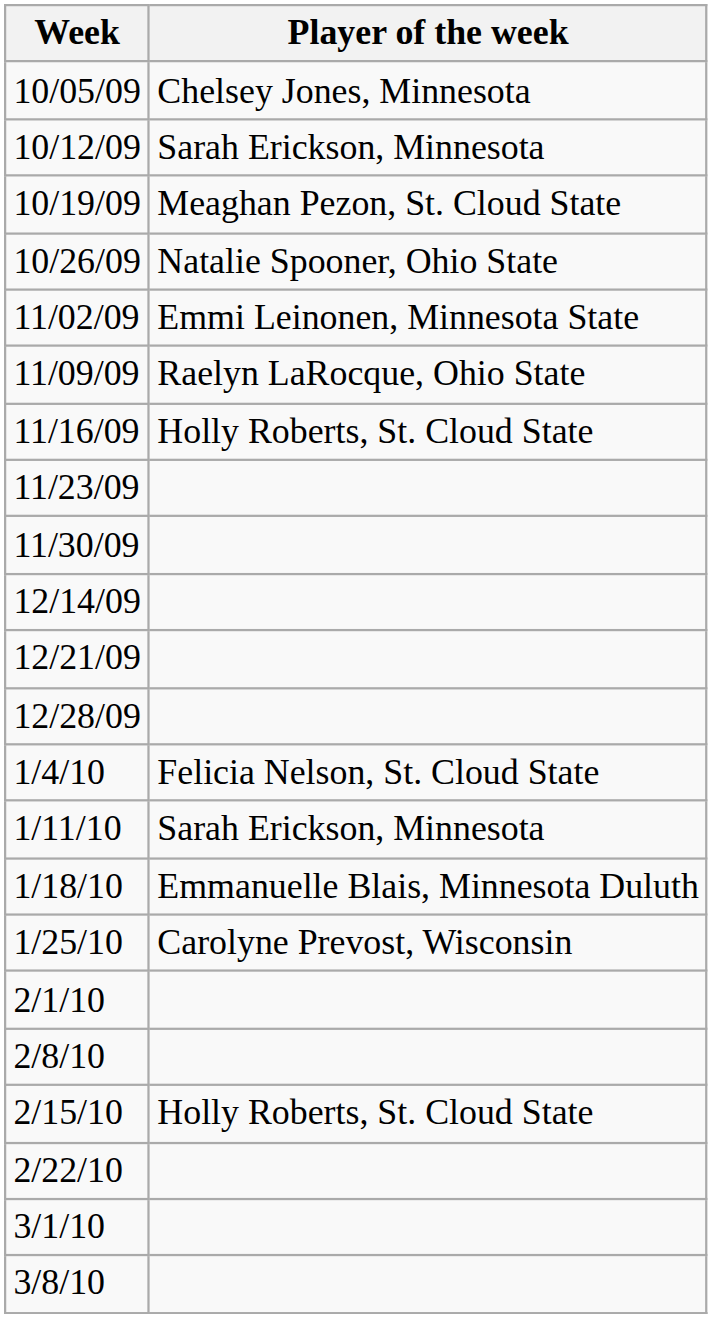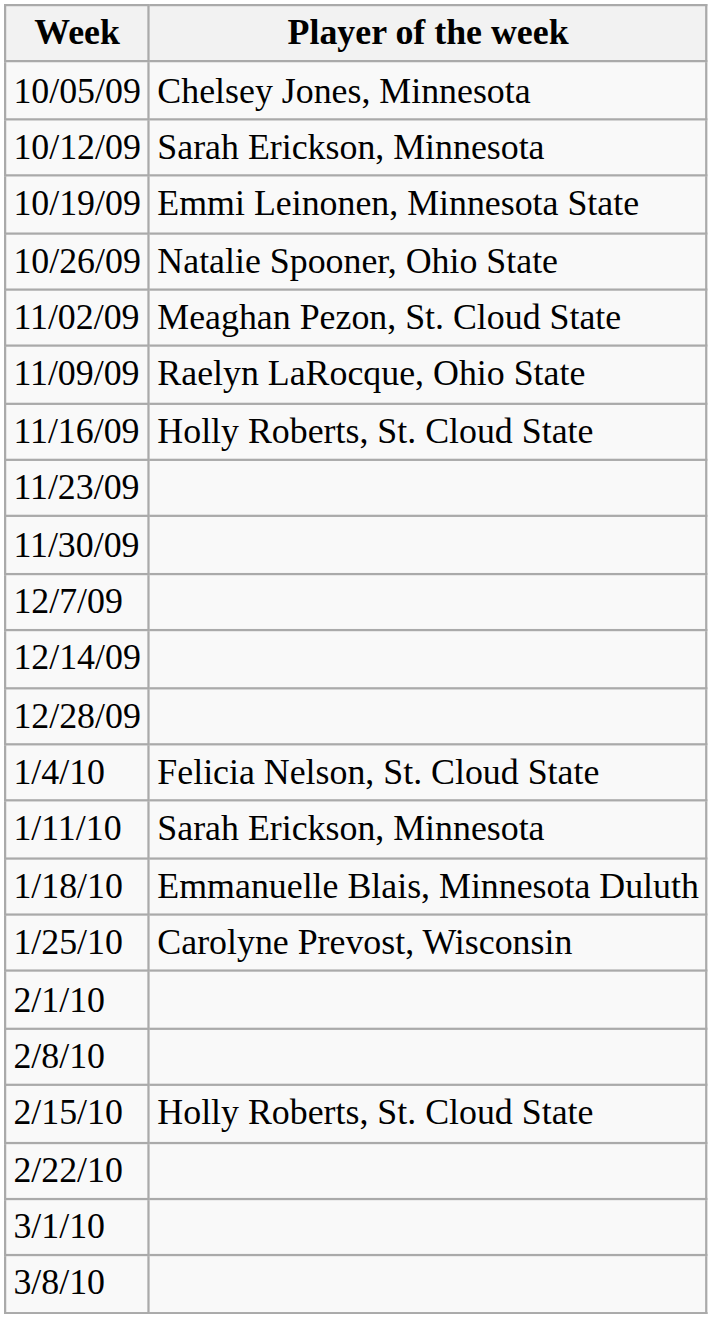10/19/09 | Player of the week: Meaghan Pezon, St. Cloud State -> Emmi Leinonen, Minnesota State
11/02/09 | Player of the week: Emmi Leinonen, Minnesota State -> Meaghan Pezon, St. Cloud State
+ row: 12/7/09
- row: 12/21/09
